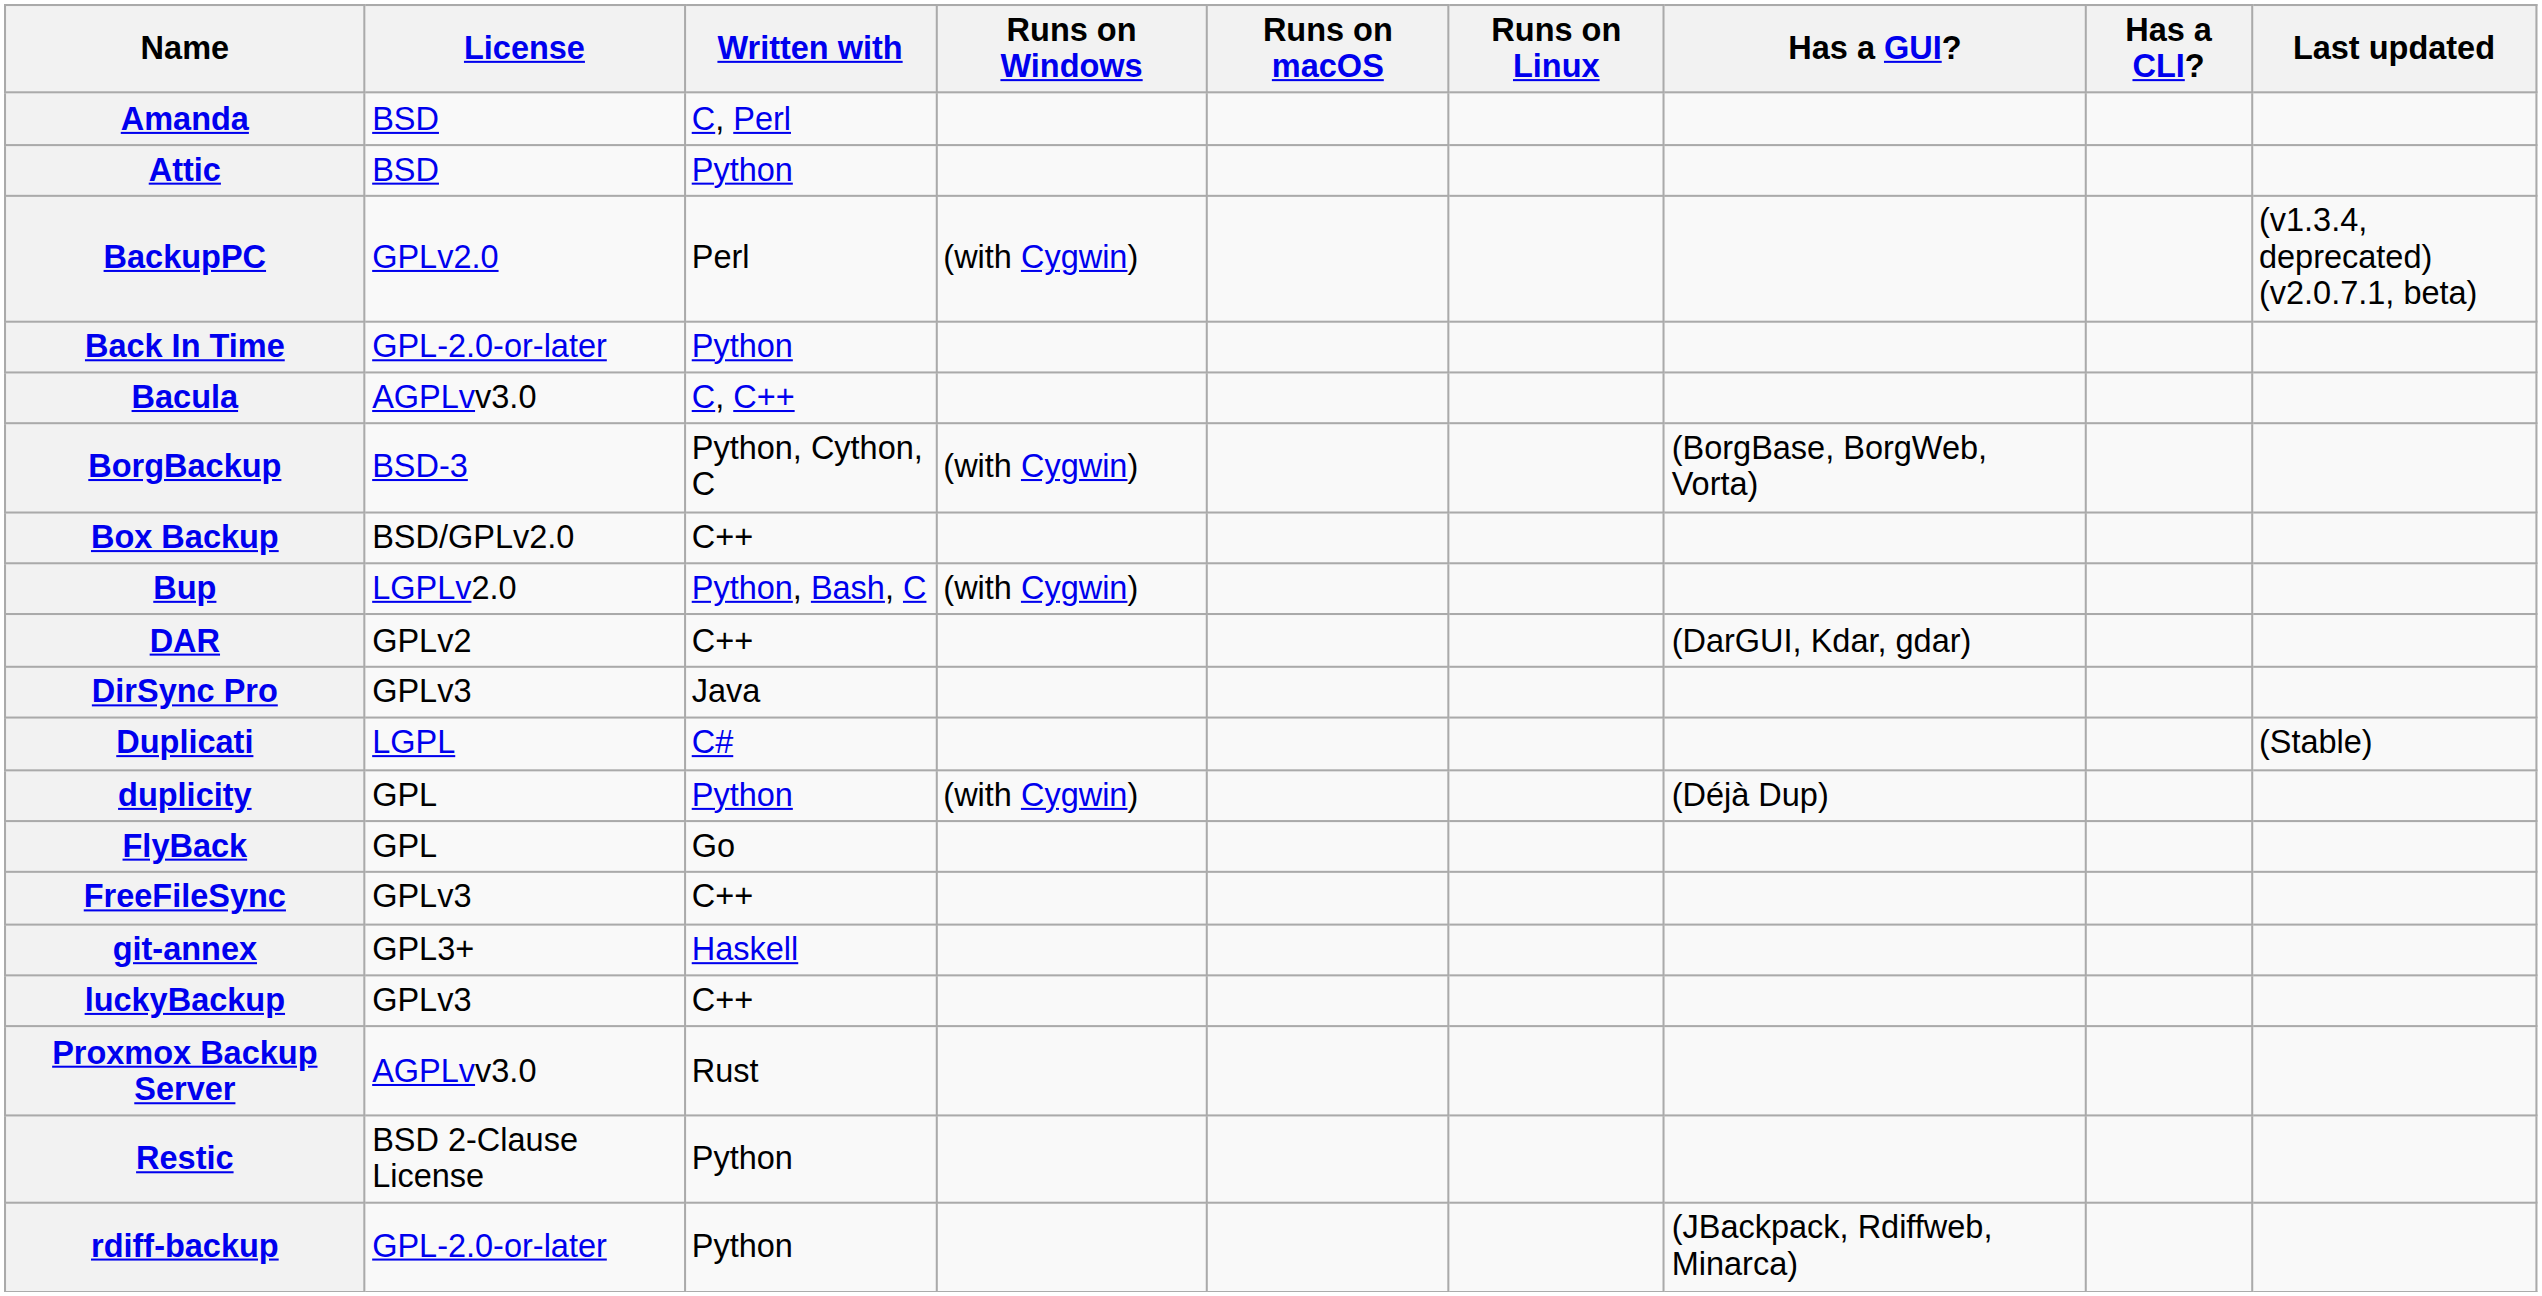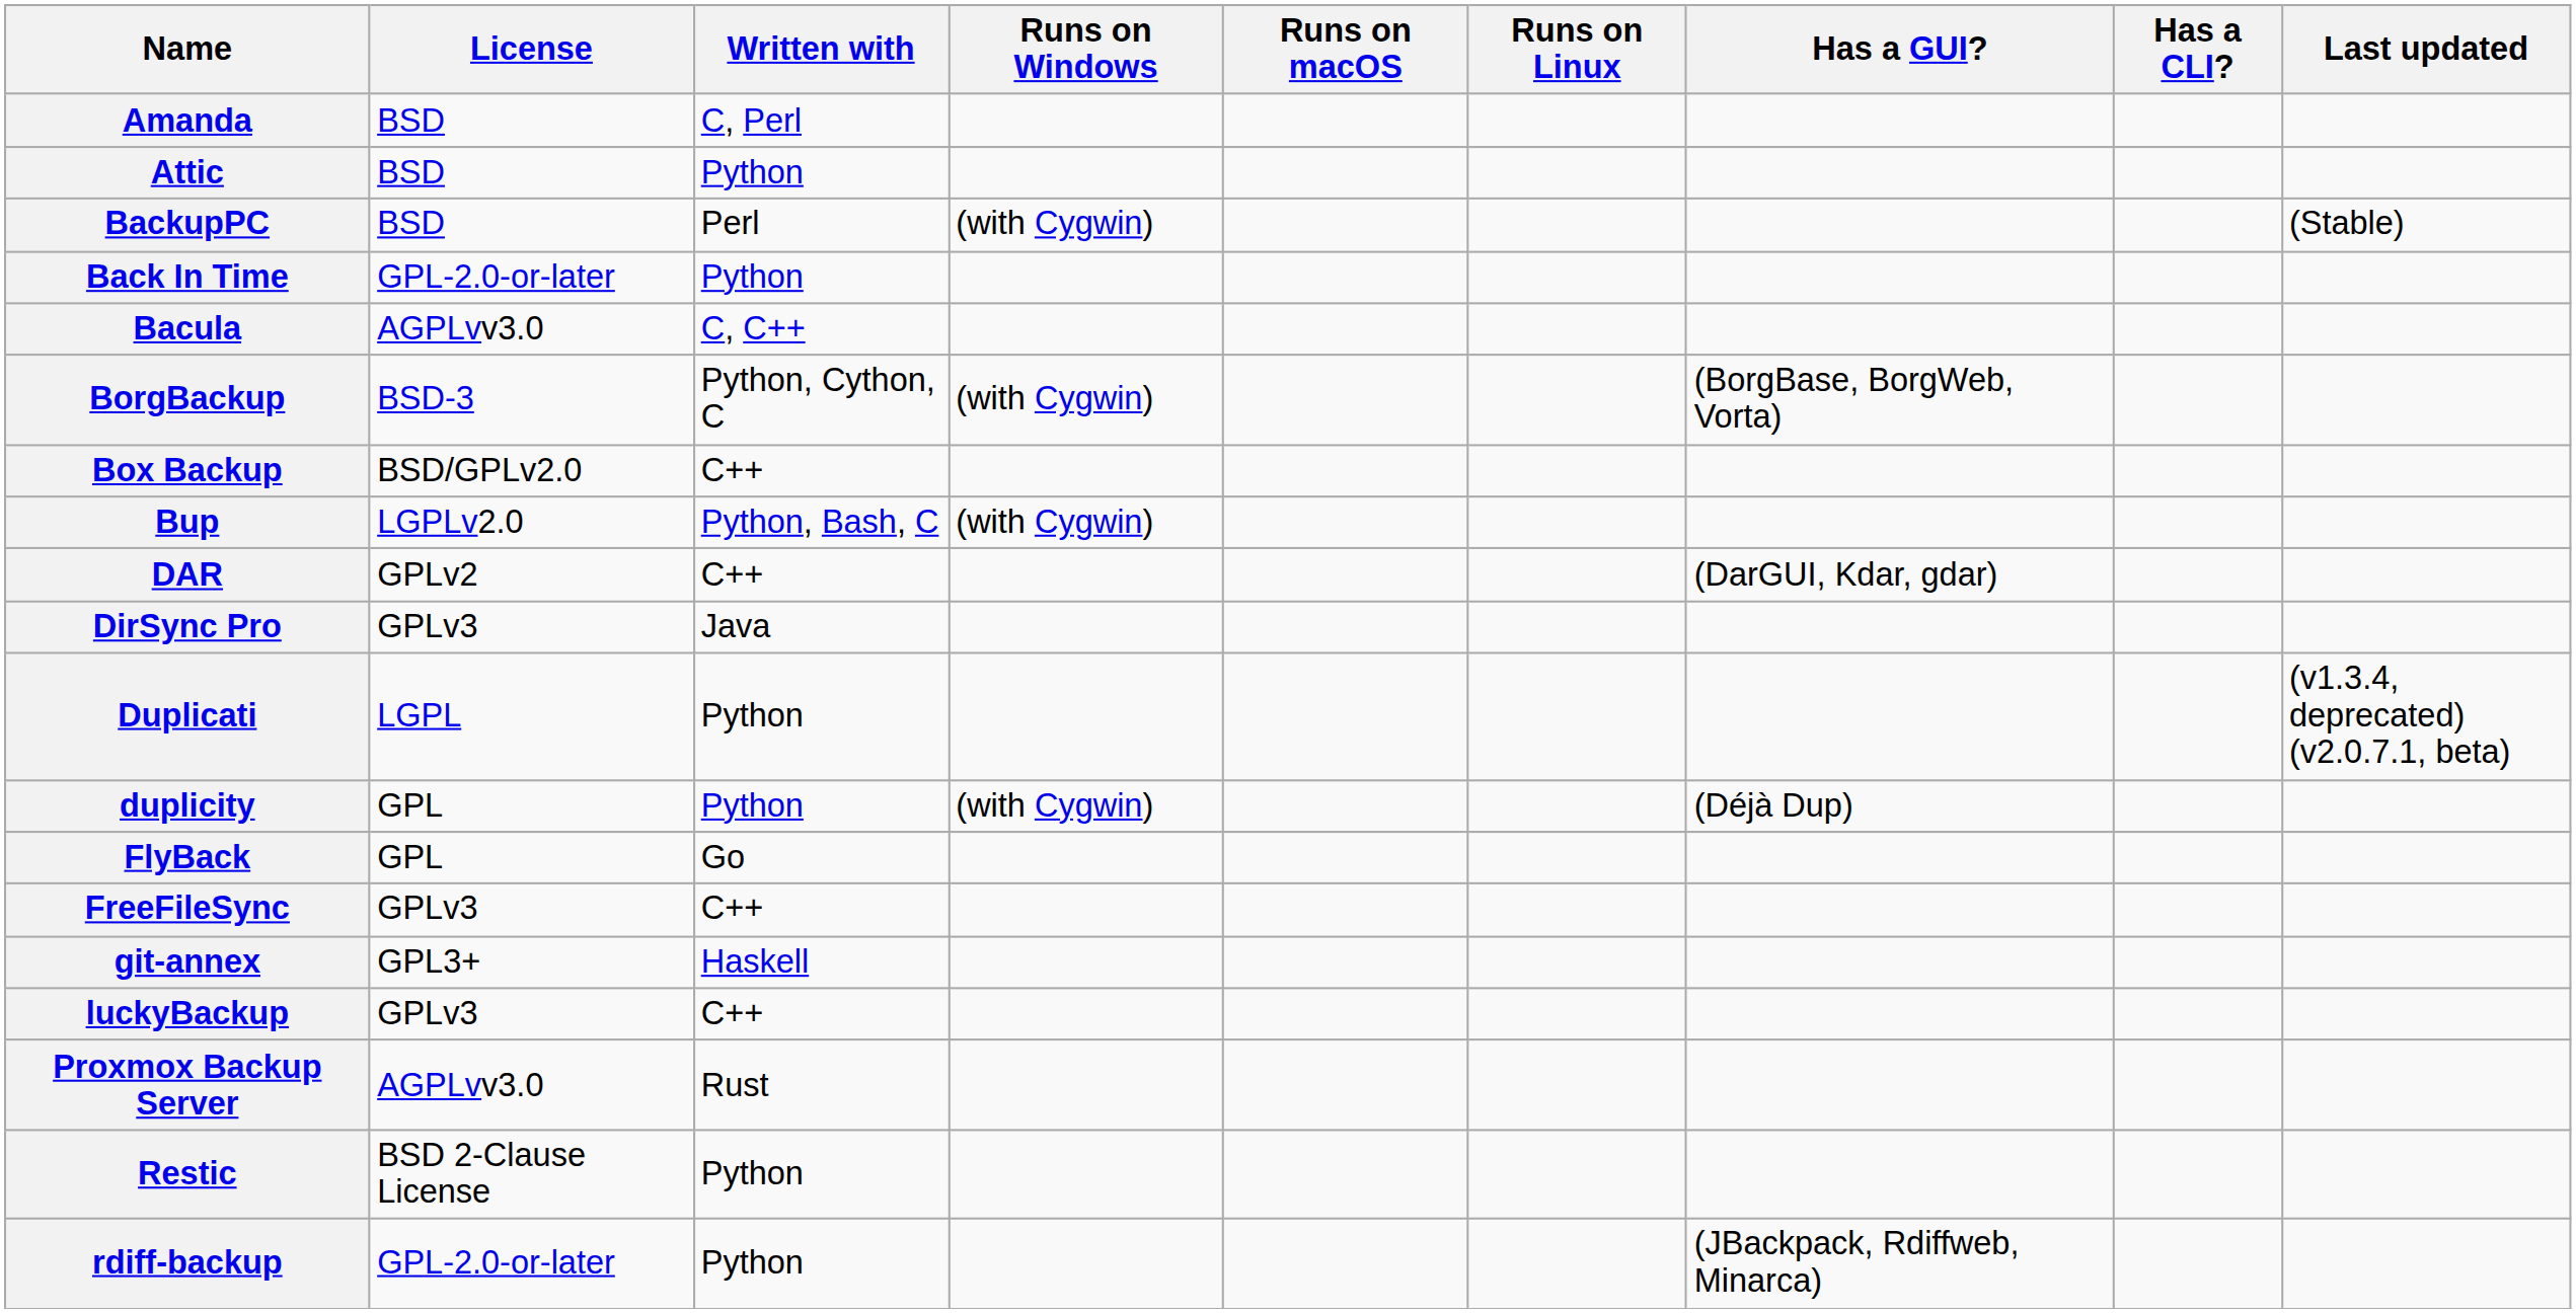BackupPC | License: GPLv2.0 -> BSD
BackupPC | Last updated: (v1.3.4, deprecated) (v2.0.7.1, beta) -> (Stable)
Duplicati | Written with: C# -> Python
Duplicati | Last updated: (Stable) -> (v1.3.4, deprecated) (v2.0.7.1, beta)
